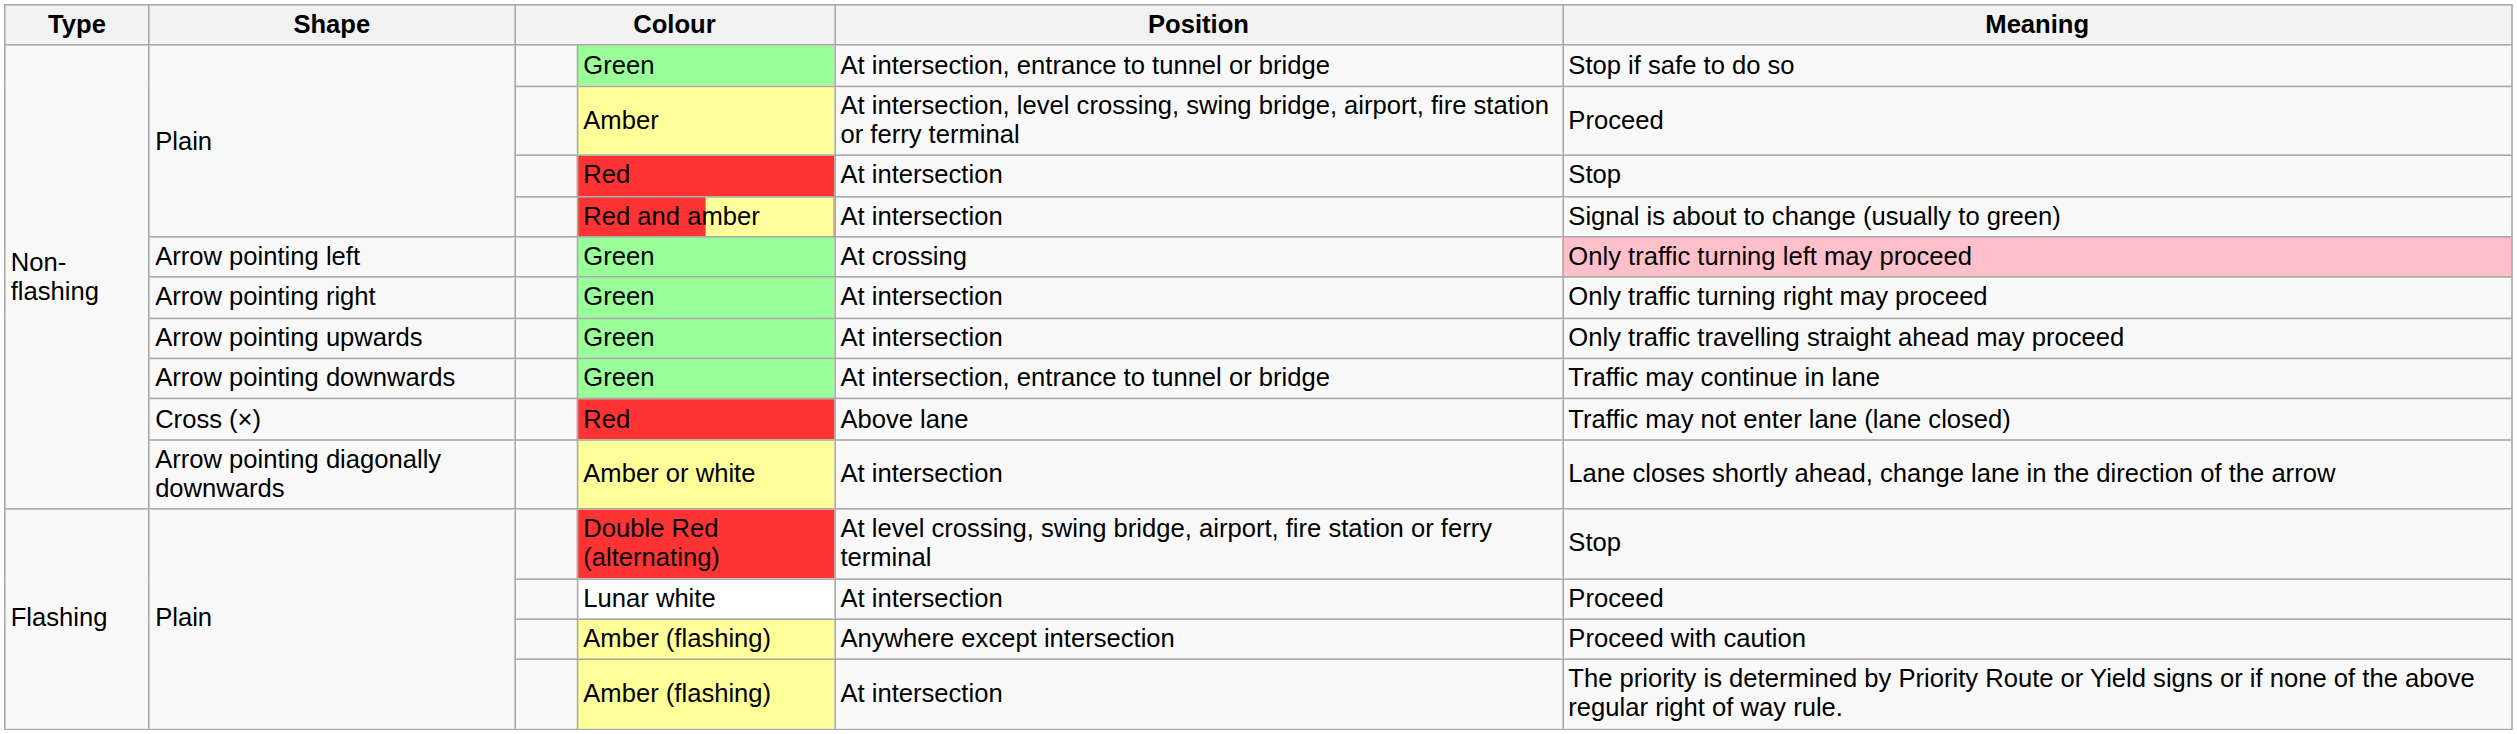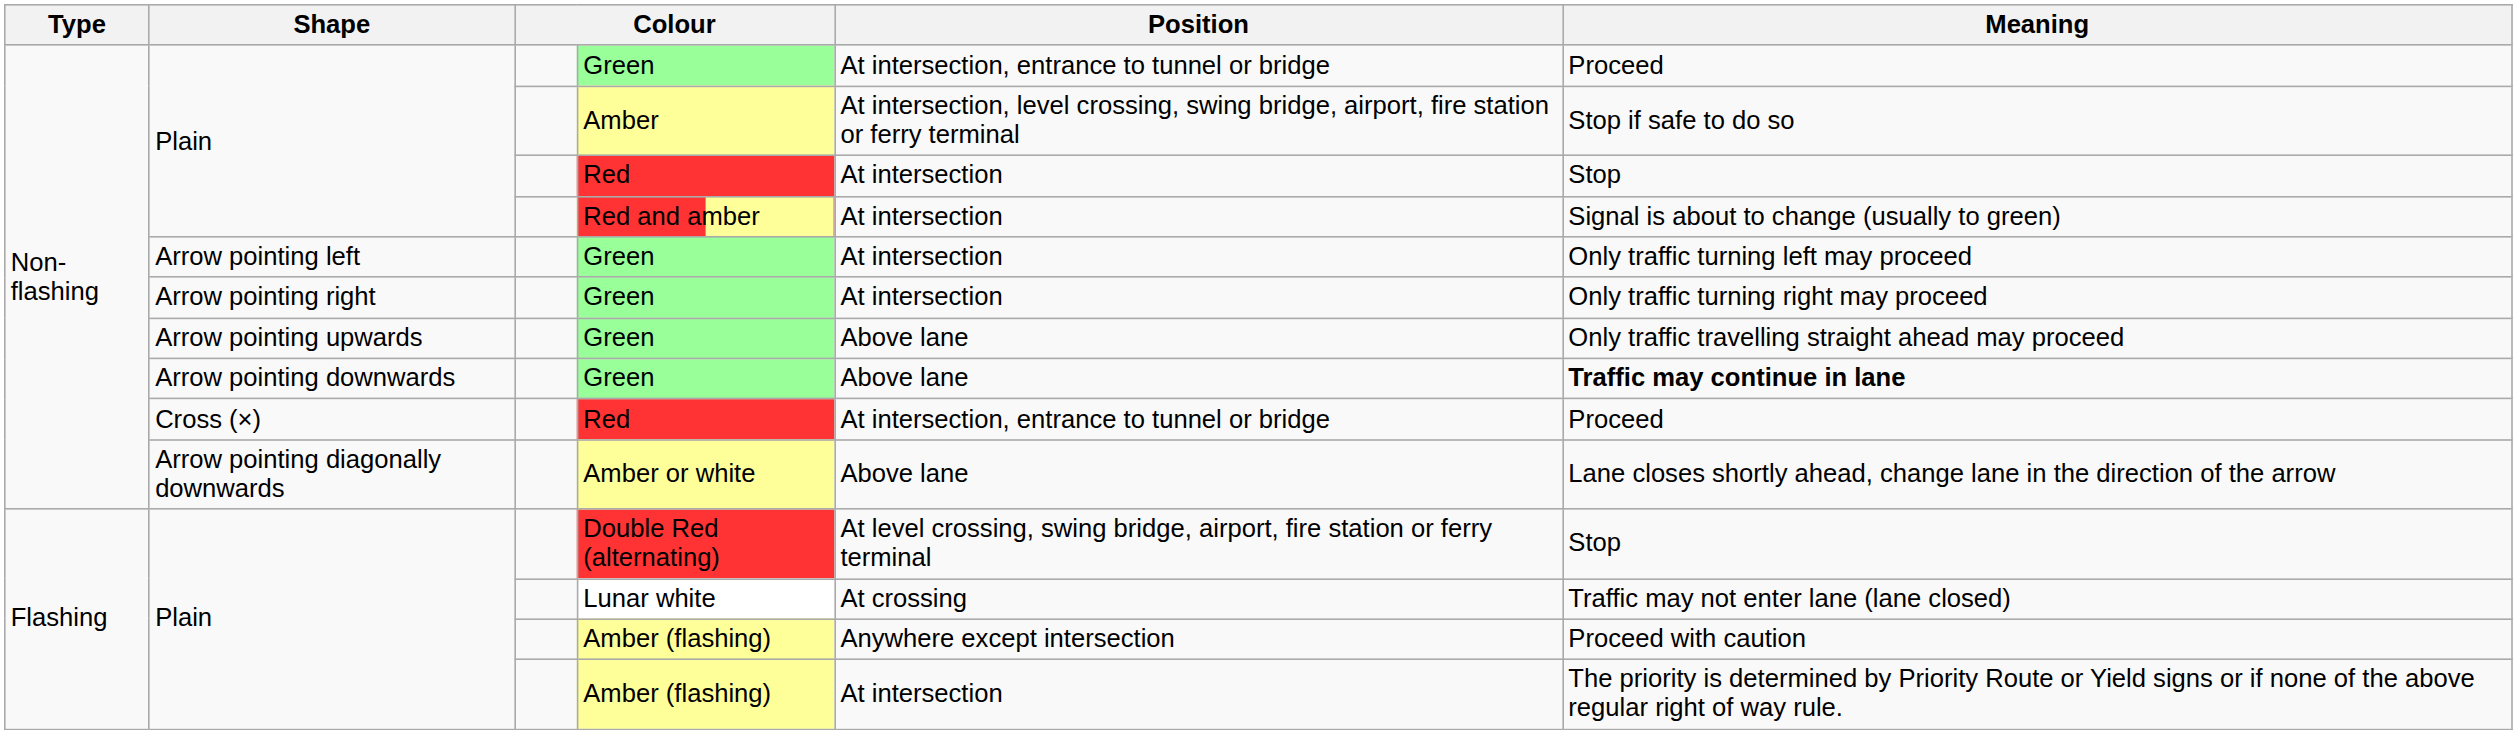Plain / Green | Meaning: Stop if safe to do so -> Proceed
Amber | Meaning: Proceed -> Stop if safe to do so
Arrow pointing left / Green | Position: At crossing -> At intersection
Arrow pointing left / Green | Meaning: pink background -> no background
Arrow pointing upwards / Green | Position: At intersection -> Above lane
Arrow pointing downwards / Green | Position: At intersection, entrance to tunnel or bridge -> Above lane
Arrow pointing downwards / Green | Meaning: normal -> bold
Cross (×) / Red | Position: Above lane -> At intersection, entrance to tunnel or bridge
Cross (×) / Red | Meaning: Traffic may not enter lane (lane closed) -> Proceed
Amber or white | Position: At intersection -> Above lane
Lunar white | Position: At intersection -> At crossing
Lunar white | Meaning: Proceed -> Traffic may not enter lane (lane closed)
